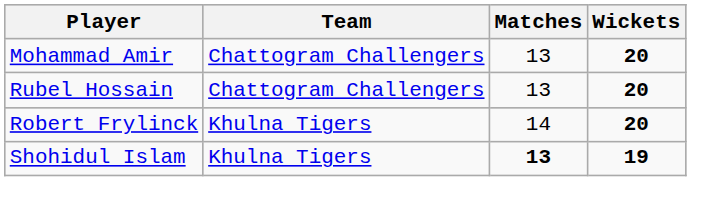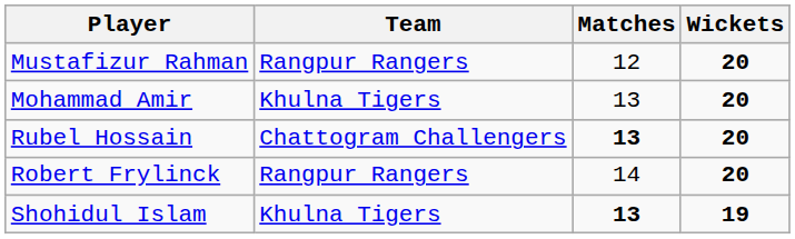+ row: Mustafizur Rahman | Rangpur Rangers | 12 | 20
Mohammad Amir | Team: Chattogram Challengers -> Khulna Tigers
Rubel Hossain | Matches: normal -> bold
Robert Frylinck | Team: Khulna Tigers -> Rangpur Rangers
